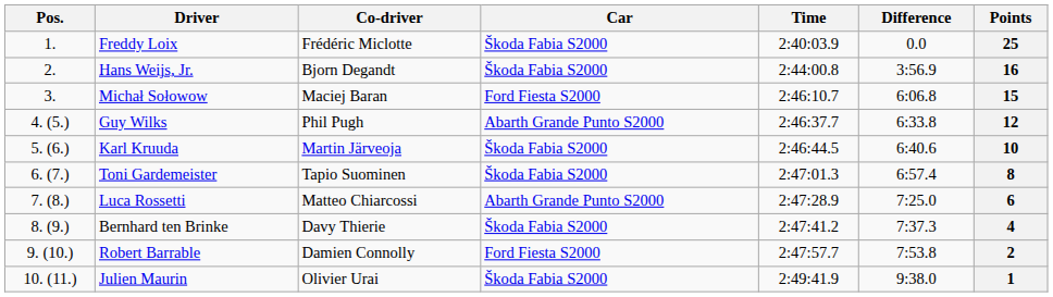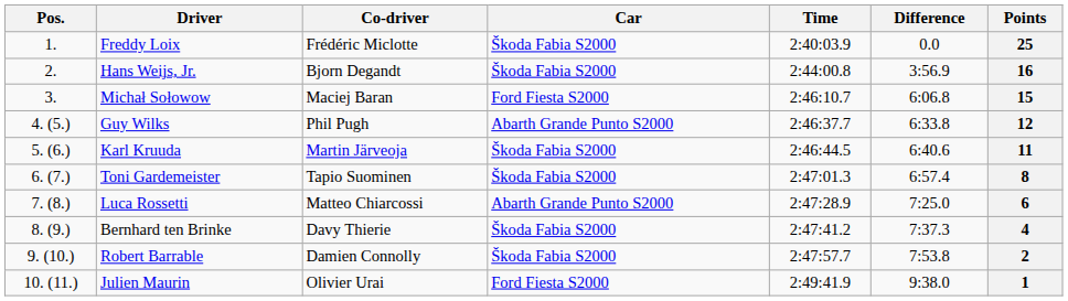Karl Kruuda | Points: 10 -> 11
Robert Barrable | Car: Ford Fiesta S2000 -> Škoda Fabia S2000
Julien Maurin | Car: Škoda Fabia S2000 -> Ford Fiesta S2000
